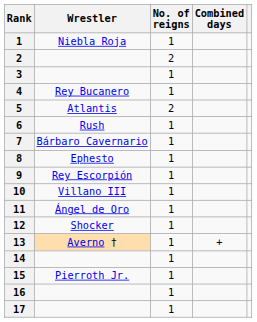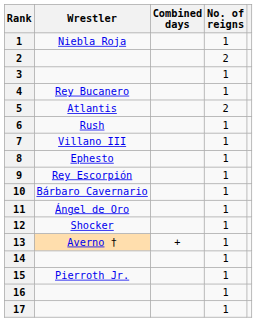columns swapped: No. of reigns <-> Combined days
7 | Wrestler: Bárbaro Cavernario -> Villano III
10 | Wrestler: Villano III -> Bárbaro Cavernario
